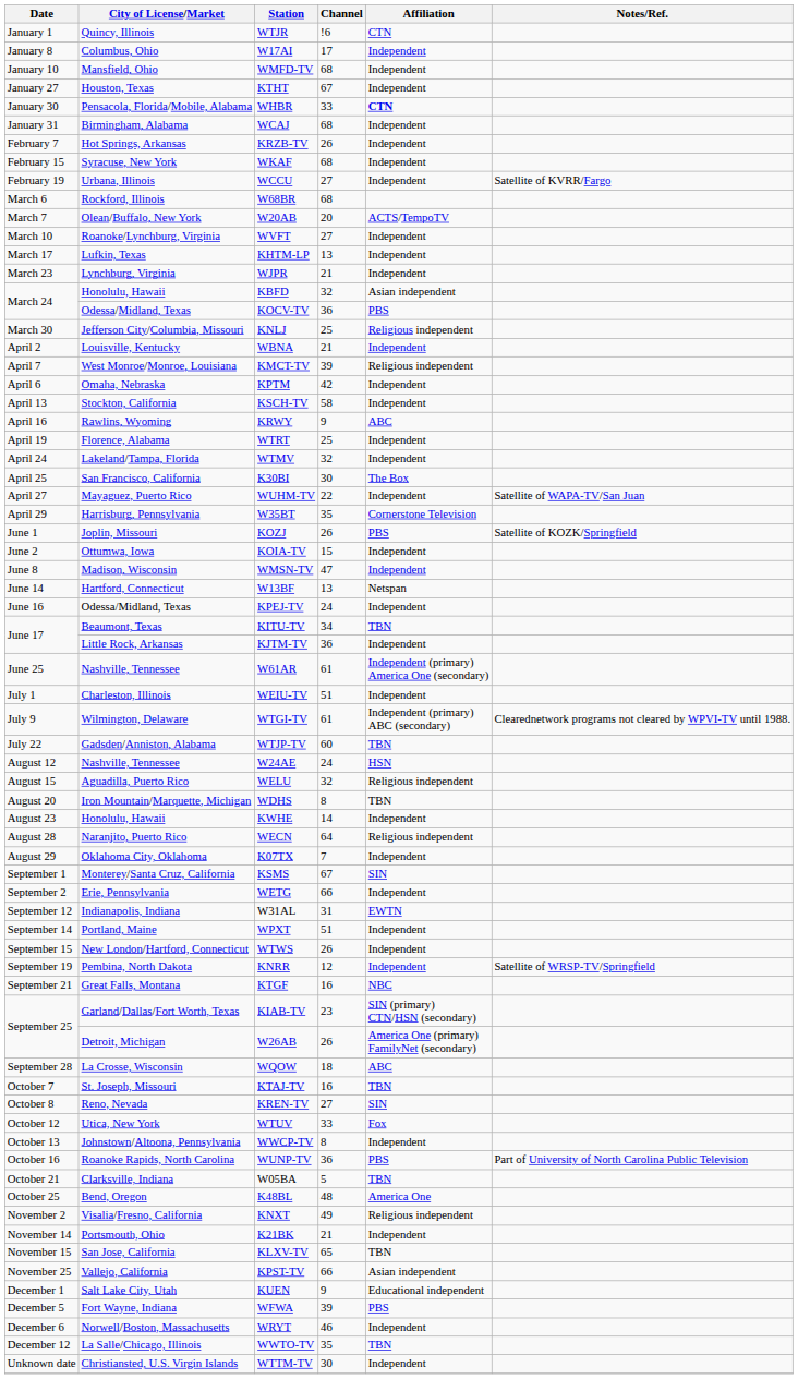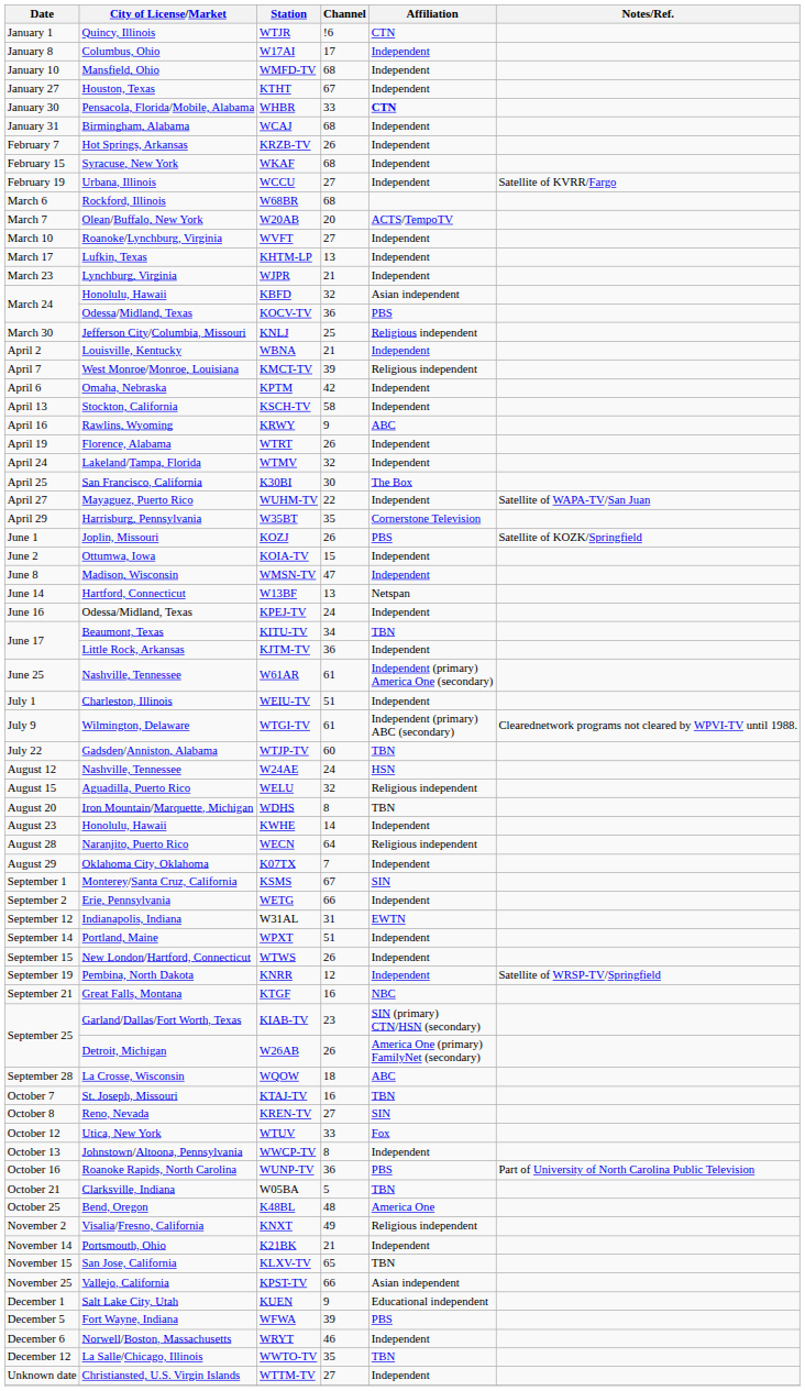WTRT | Channel: 25 -> 26
WTTM-TV | Channel: 30 -> 27
